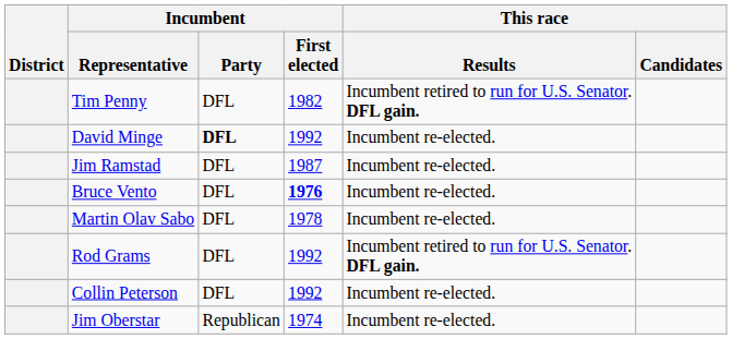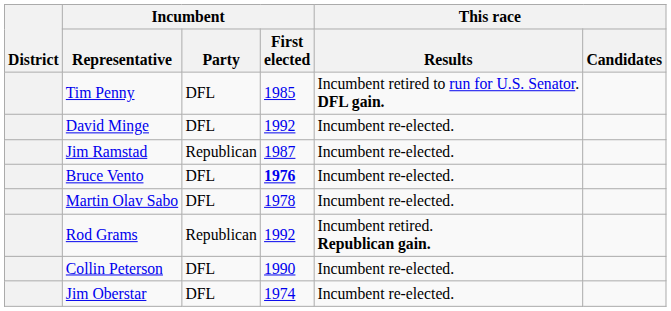Tim Penny | Incumbent / First elected: 1982 -> 1985
David Minge | Incumbent / Party: bold -> normal
Jim Ramstad | Incumbent / Party: DFL -> Republican
Rod Grams | Incumbent / Party: DFL -> Republican
Rod Grams | This race / Results: Incumbent retired to run for U.S. Senator. DFL gain. -> Incumbent retired. Republican gain.
Collin Peterson | Incumbent / First elected: 1992 -> 1990
Jim Oberstar | Incumbent / Party: Republican -> DFL
